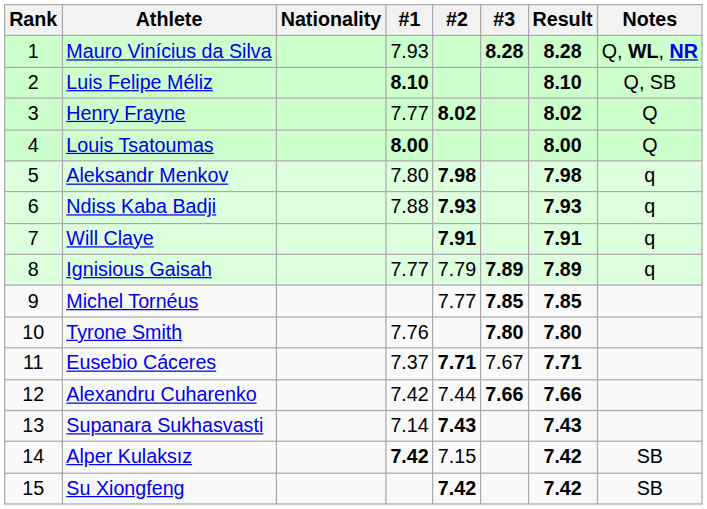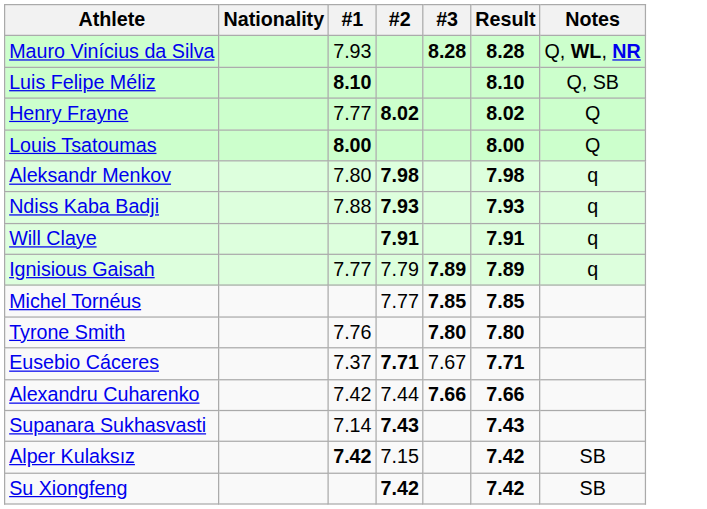- column: Rank | 1 | 2 | 3 | 4 | 5 | 6 | 7 | 8 | 9 | 10 | 11 | 12 | 13 | 14 | 15
